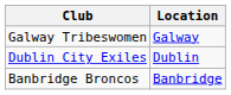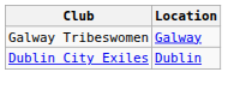- row: Banbridge Broncos | Banbridge
